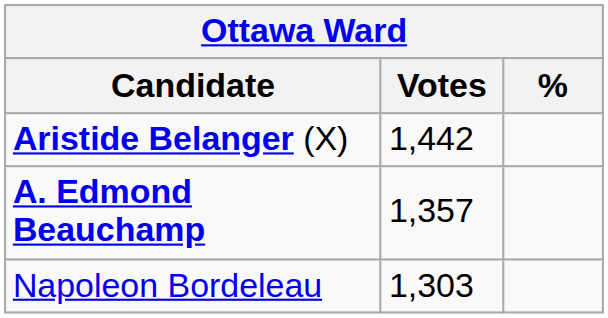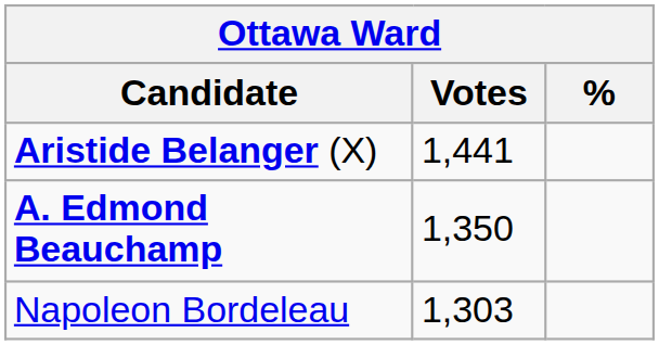Aristide Belanger (X) | Votes: 1,442 -> 1,441
A. Edmond Beauchamp | Votes: 1,357 -> 1,350
